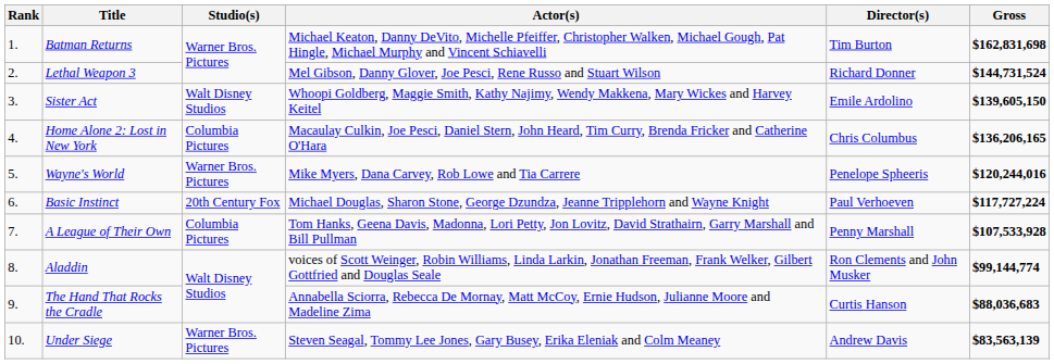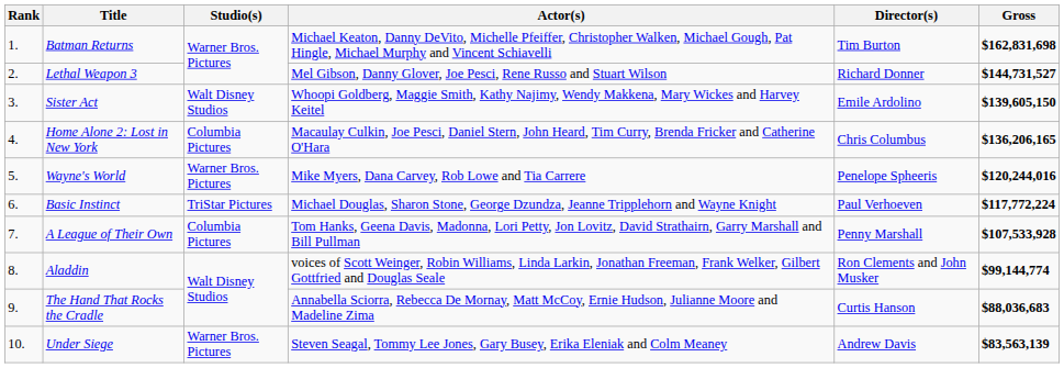Lethal Weapon 3 | Gross: $144,731,524 -> $144,731,527
Basic Instinct | Studio(s): 20th Century Fox -> TriStar Pictures
Basic Instinct | Gross: $117,727,224 -> $117,772,224
